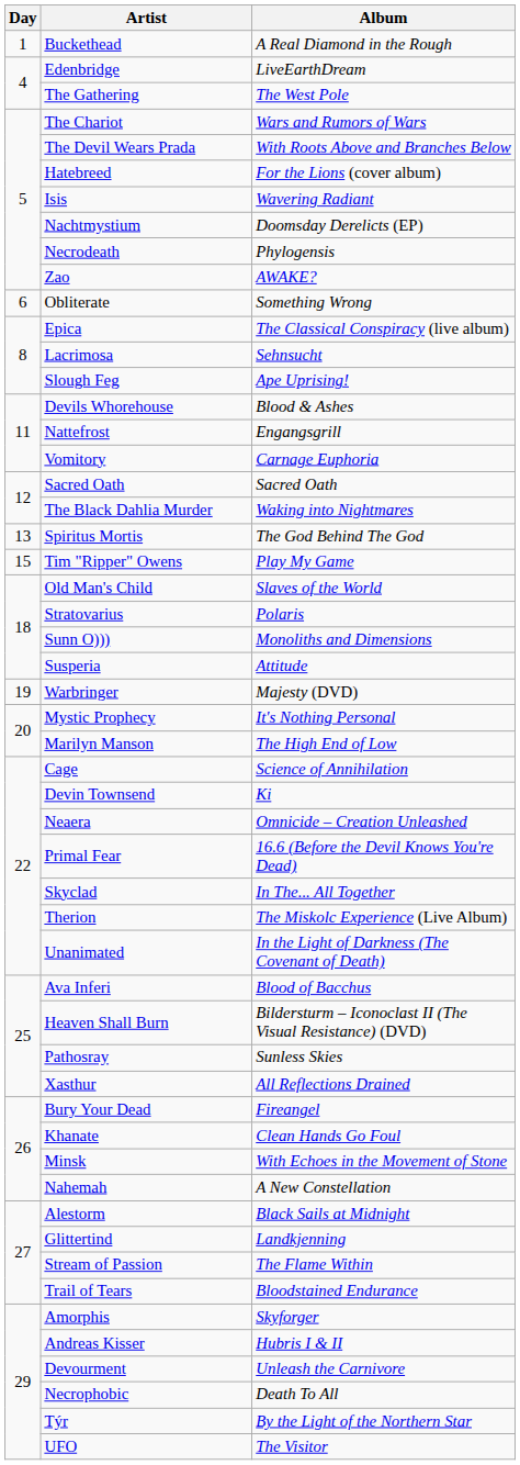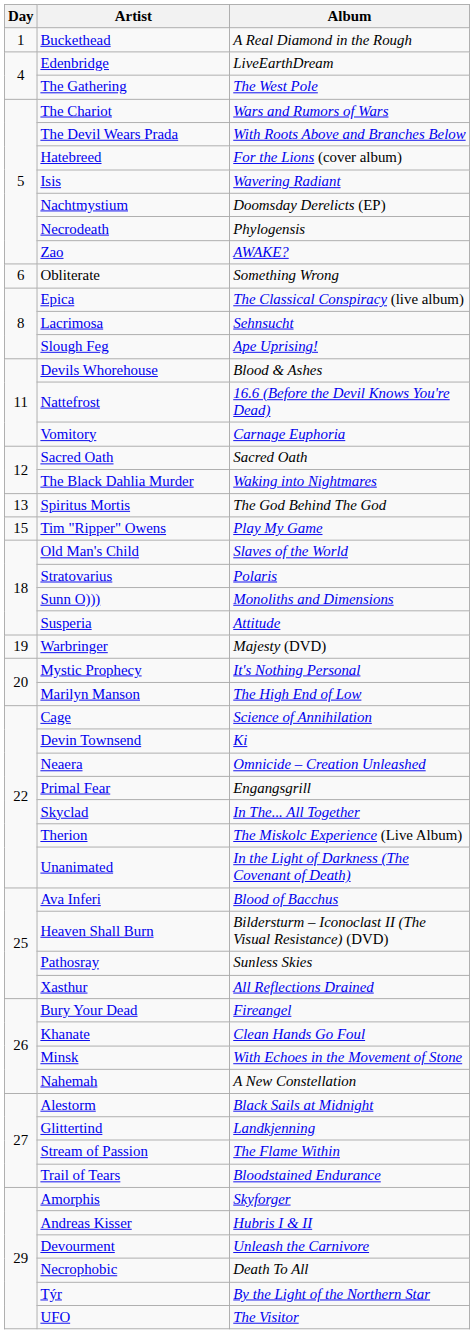Nattefrost | Album: Engangsgrill -> 16.6 (Before the Devil Knows You're Dead)
Primal Fear | Album: 16.6 (Before the Devil Knows You're Dead) -> Engangsgrill
